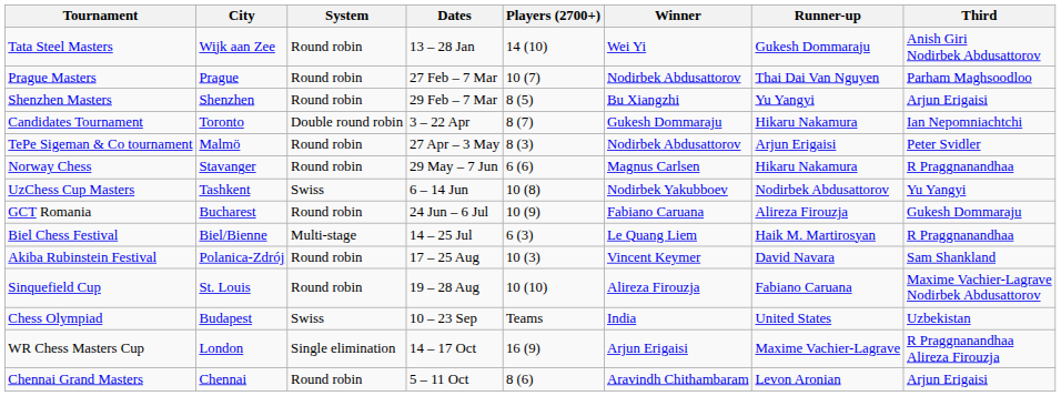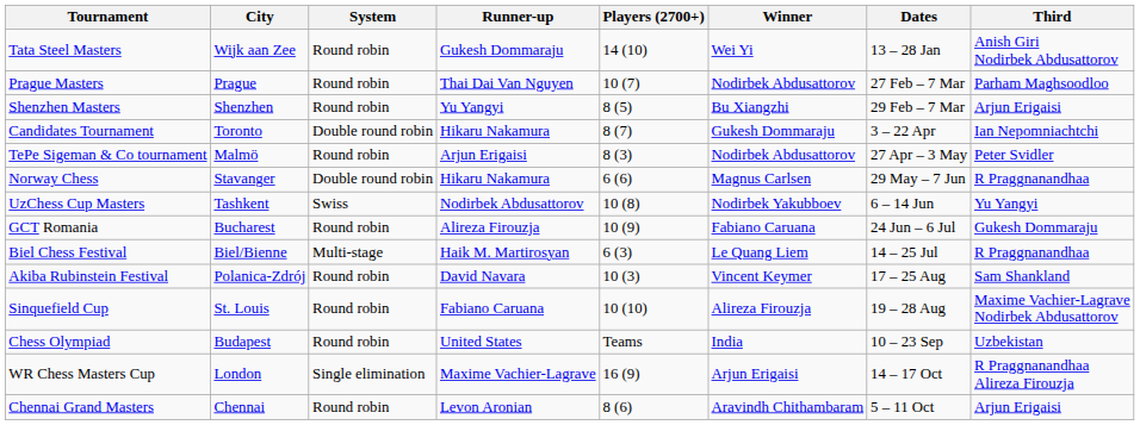columns swapped: Dates <-> Runner-up
Norway Chess | System: Round robin -> Double round robin
Chess Olympiad | System: Swiss -> Round robin
